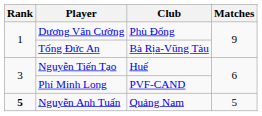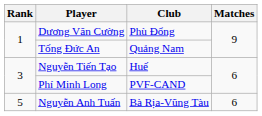Tống Đức An | Club: Bà Rịa-Vũng Tàu -> Quảng Nam
Nguyễn Anh Tuấn | Rank: bold -> normal
Nguyễn Anh Tuấn | Club: Quảng Nam -> Bà Rịa-Vũng Tàu
Nguyễn Anh Tuấn | Matches: 5 -> 6
